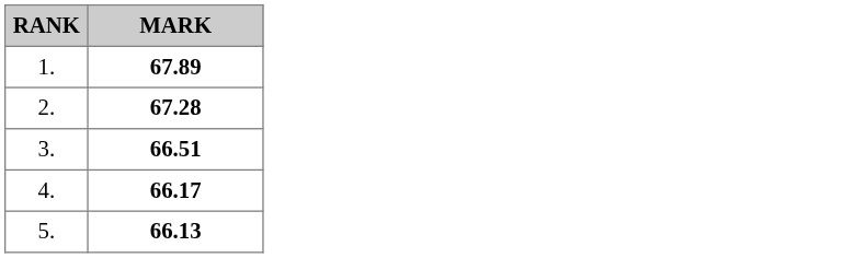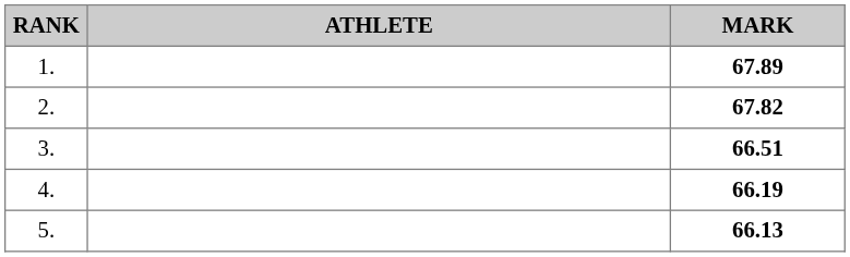+ column: ATHLETE
2. | MARK: 67.28 -> 67.82
4. | MARK: 66.17 -> 66.19
